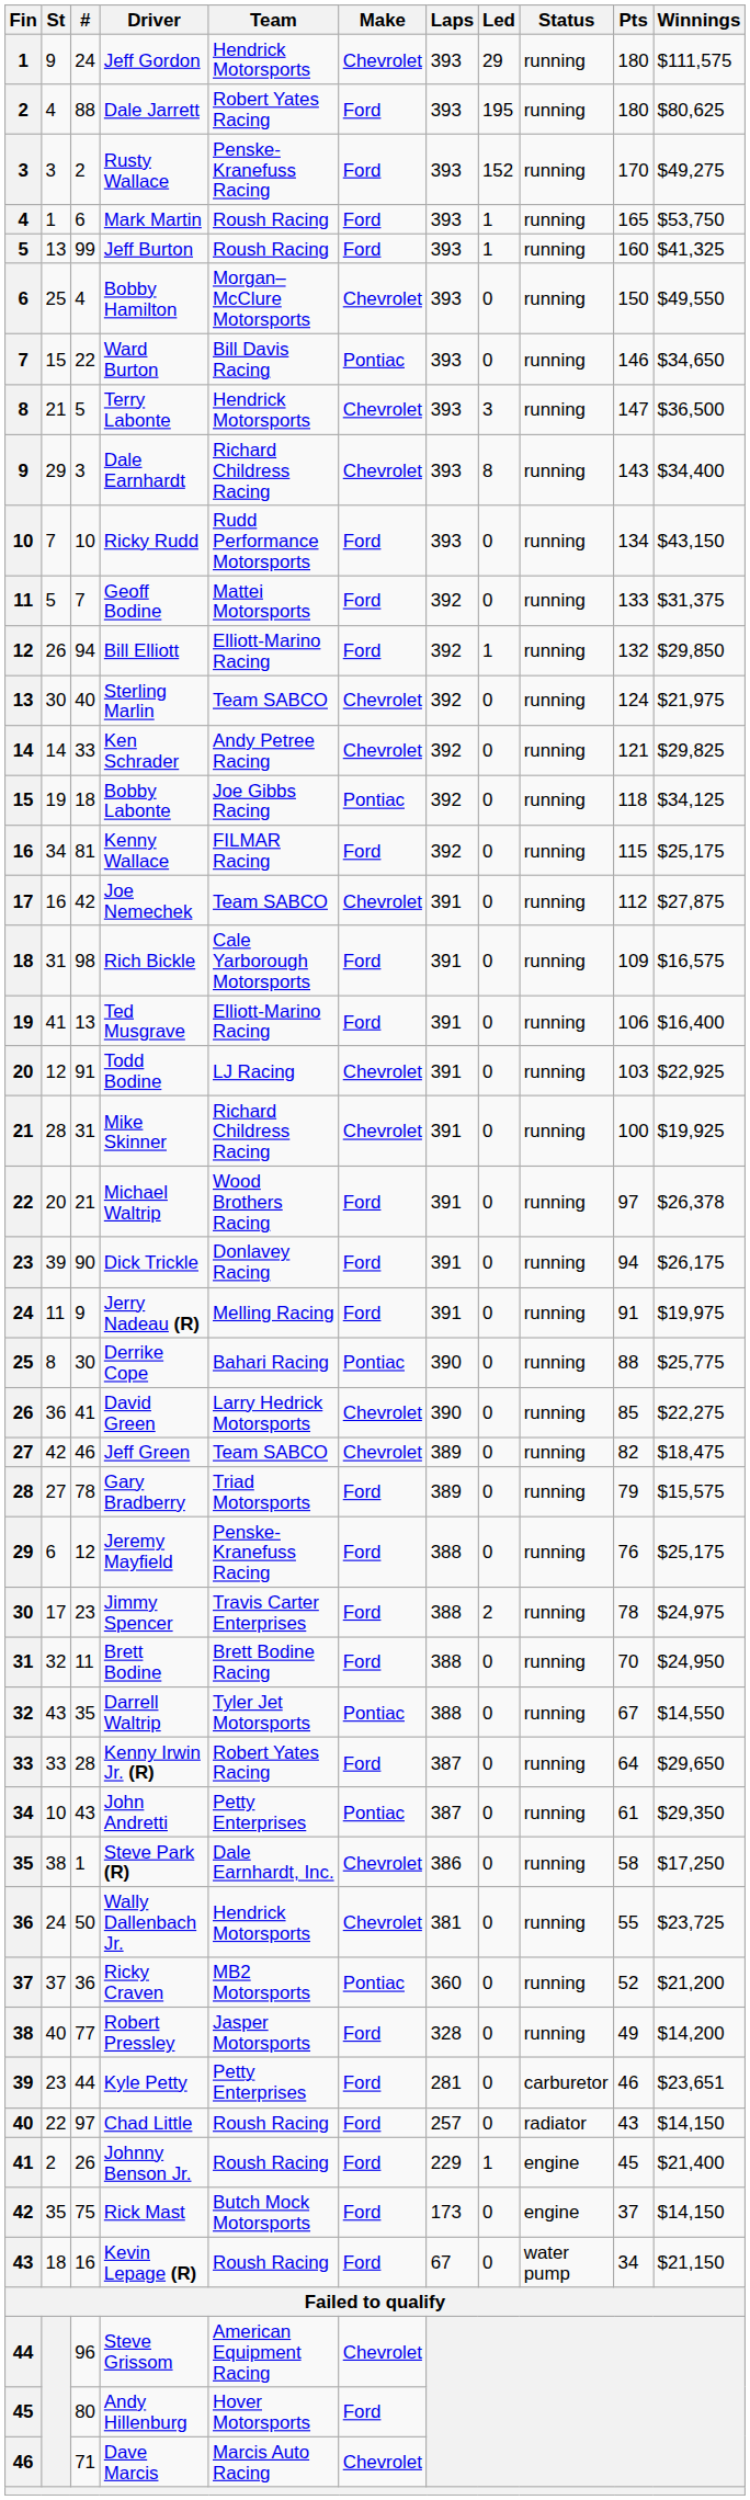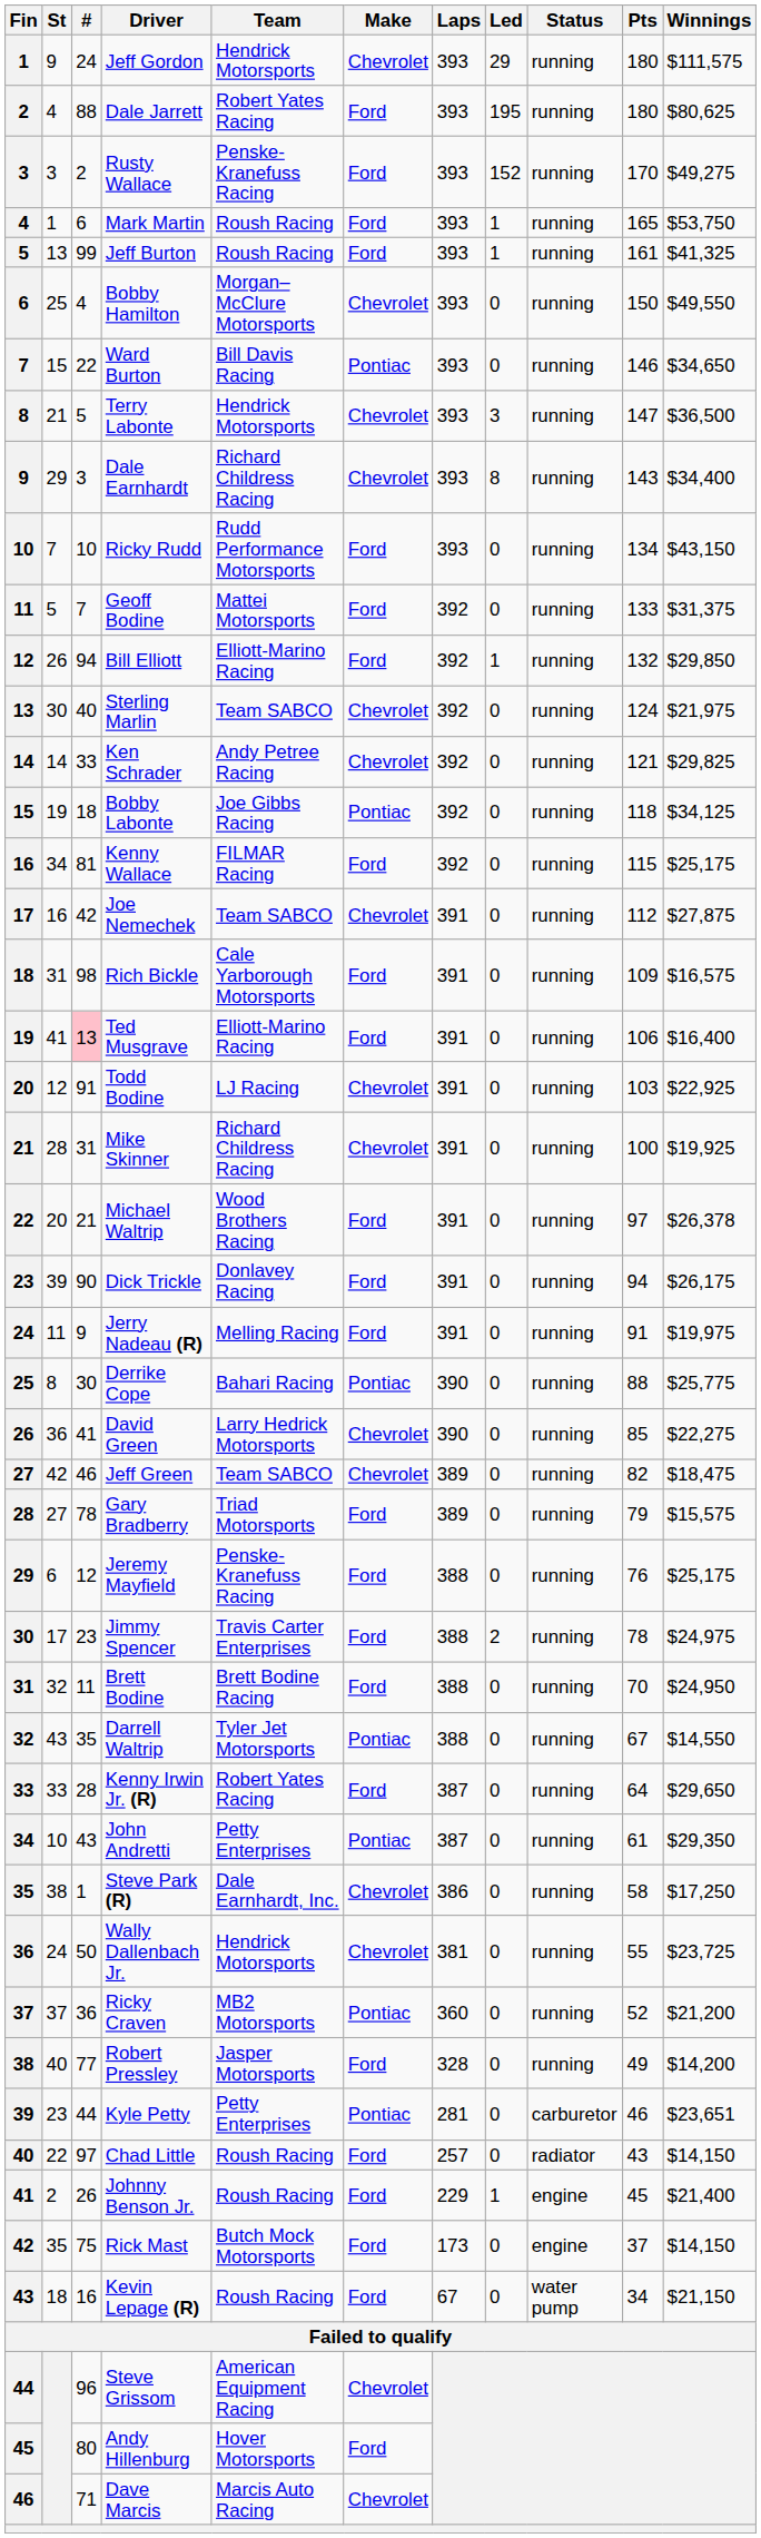Jeff Burton | Pts: 160 -> 161
Ted Musgrave | #: no background -> pink background
Kyle Petty | Make: Ford -> Pontiac
